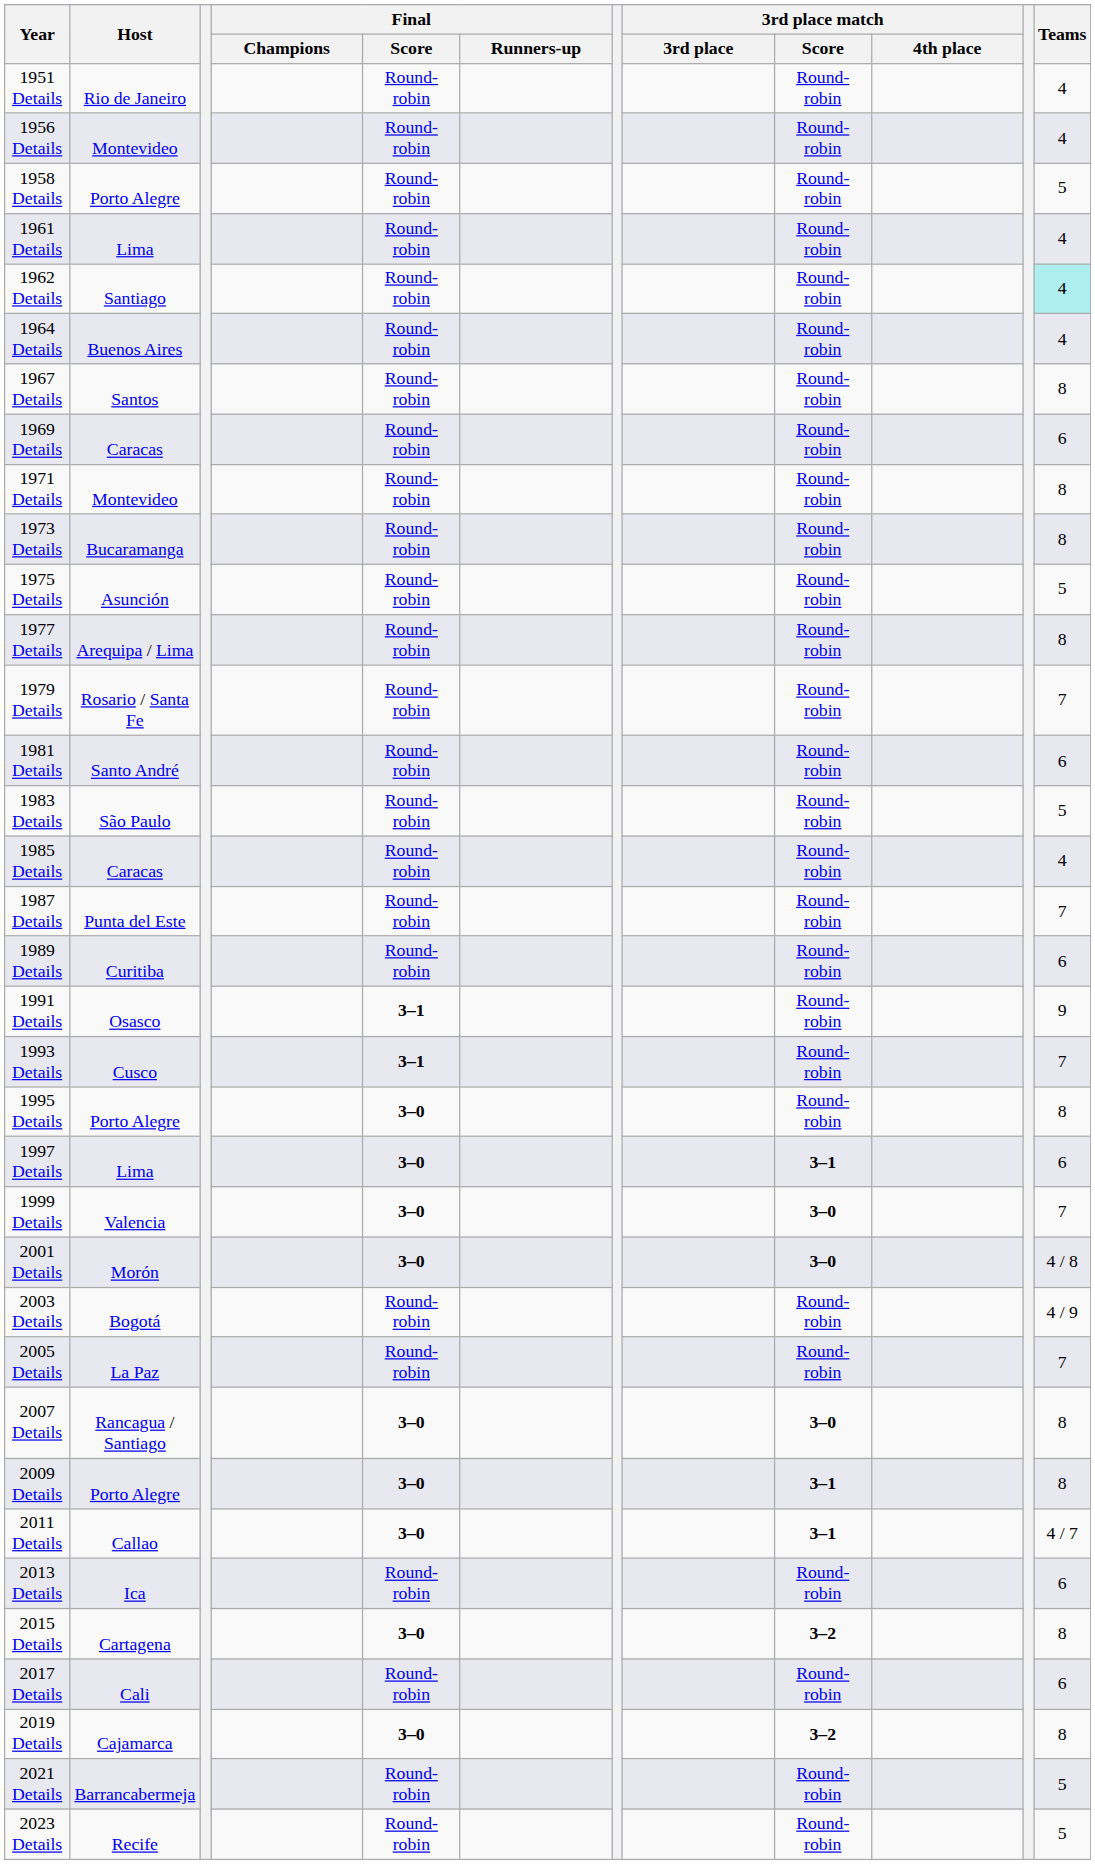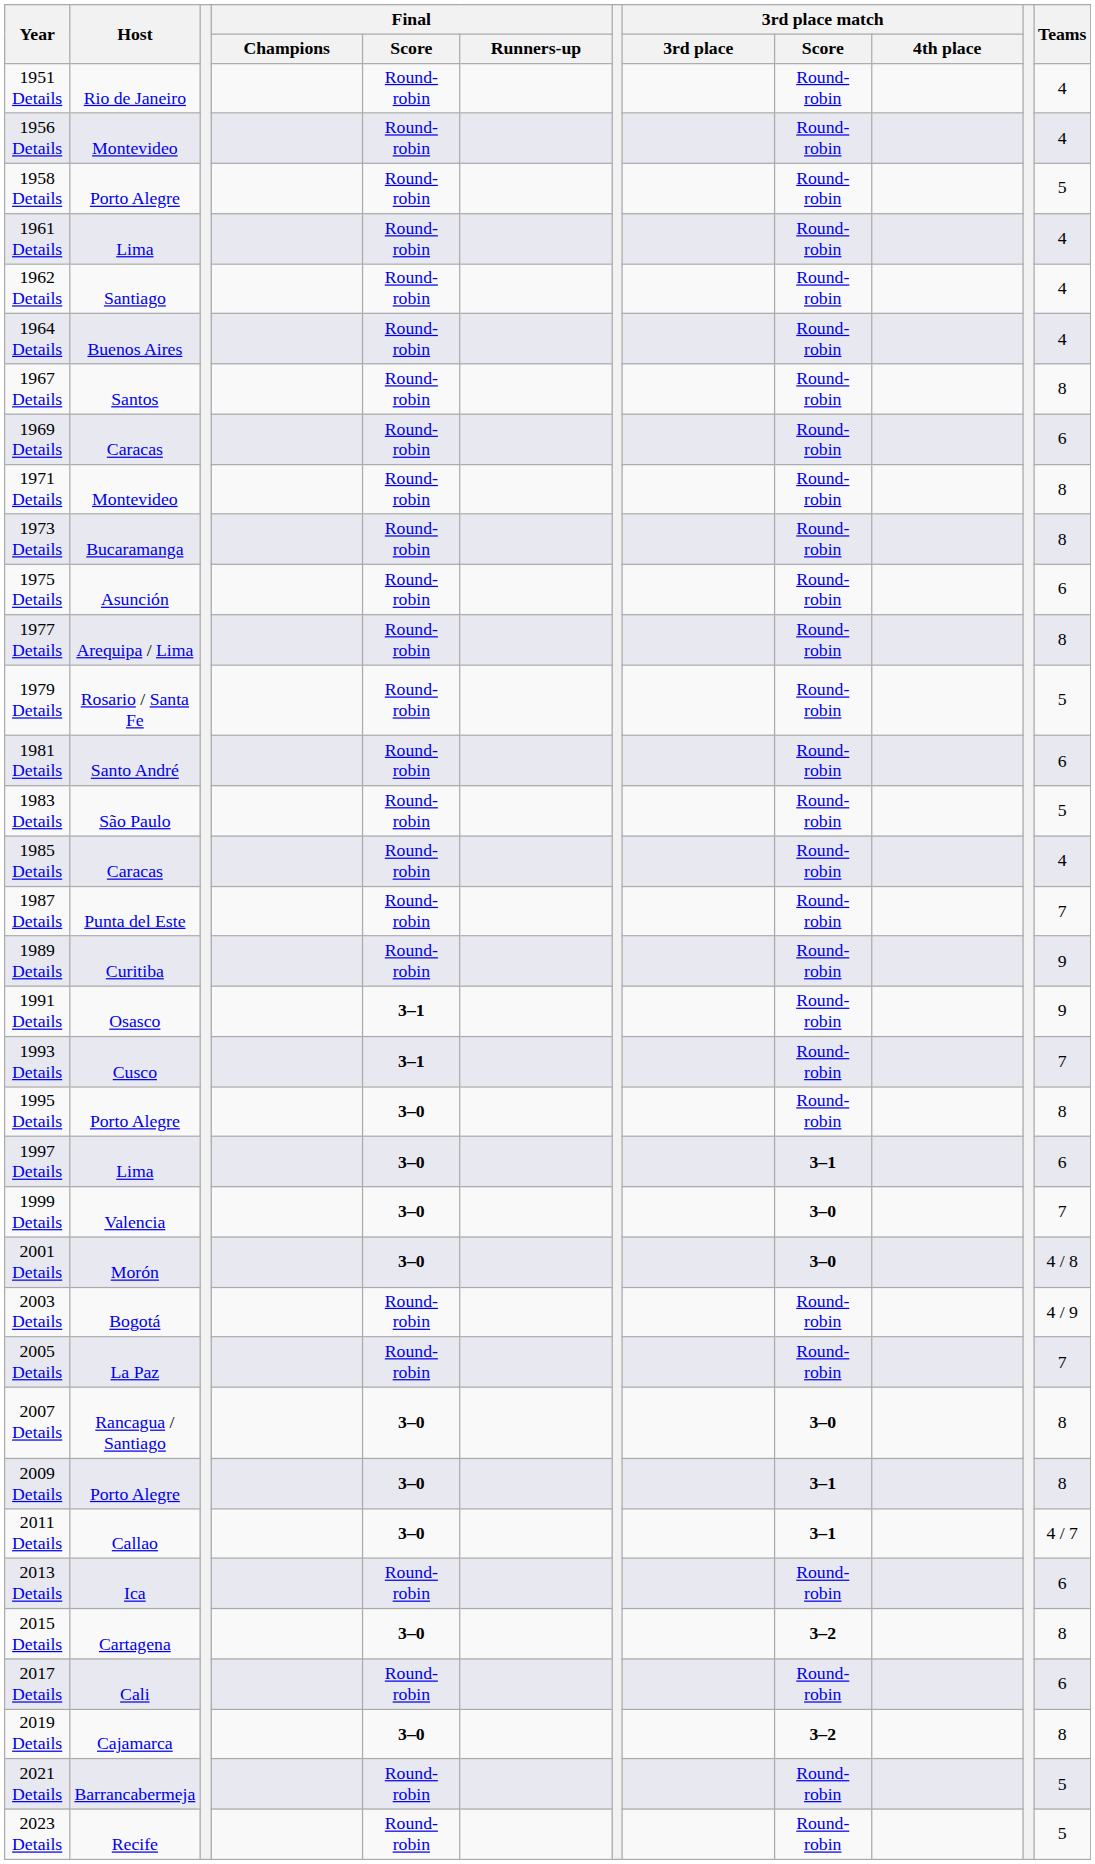1962 Details | Teams: paleturquoise background -> no background
1975 Details | Teams: 5 -> 6
1979 Details | Teams: 7 -> 5
1989 Details | Teams: 6 -> 9
